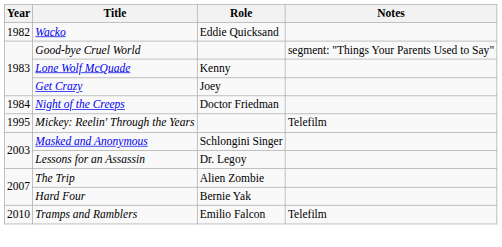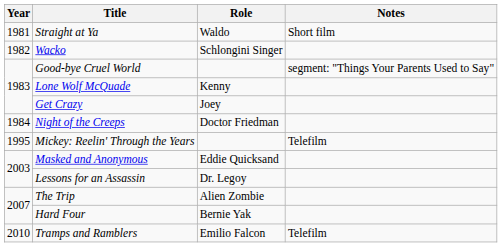+ row: 1981 | Straight at Ya | Waldo | Short film
Wacko | Role: Eddie Quicksand -> Schlongini Singer
Masked and Anonymous | Role: Schlongini Singer -> Eddie Quicksand
